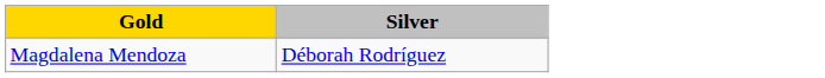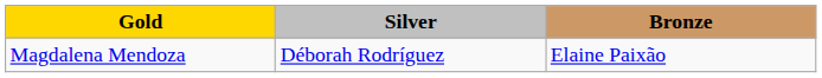+ column: Bronze | Elaine Paixão
